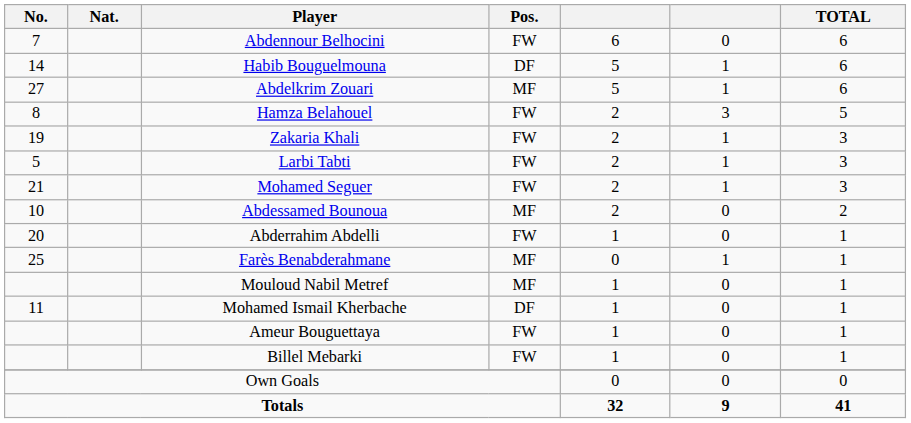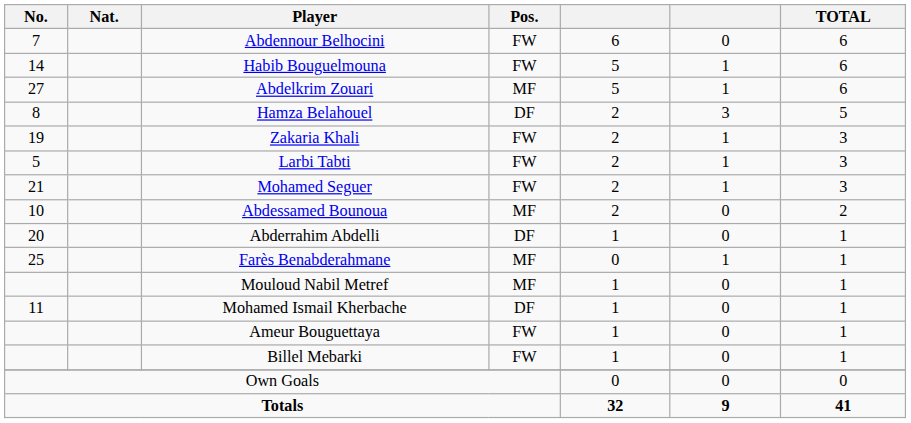Habib Bouguelmouna | Pos.: DF -> FW
Hamza Belahouel | Pos.: FW -> DF
Abderrahim Abdelli | Pos.: FW -> DF
